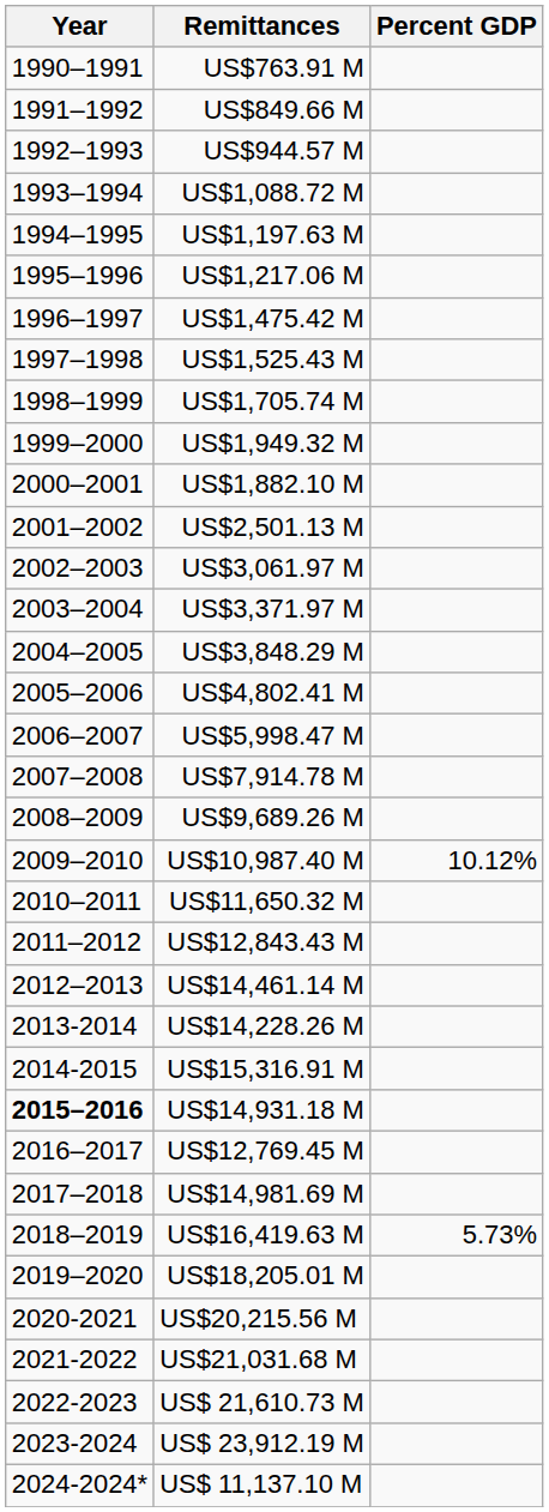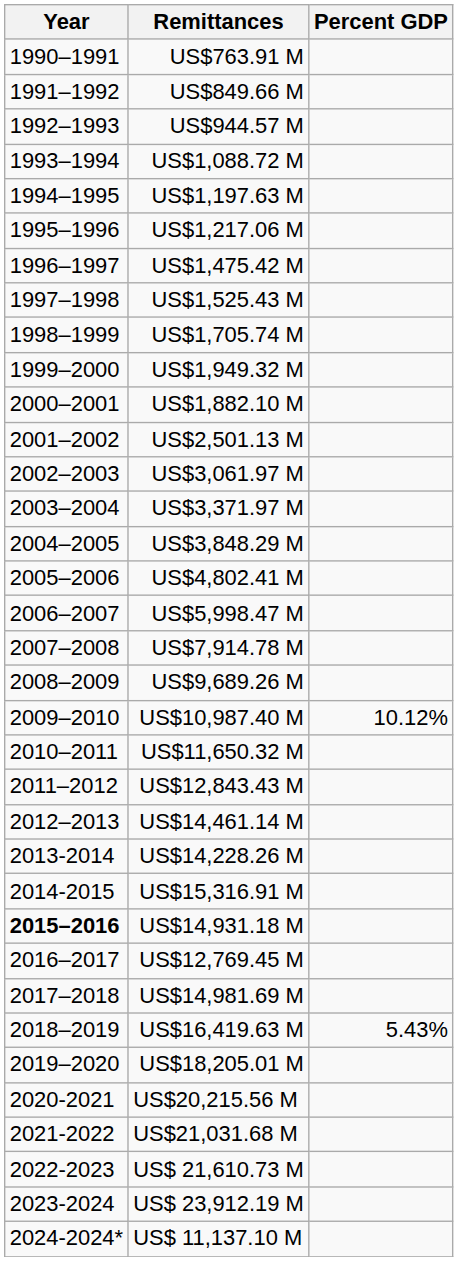US$16,419.63 M | Percent GDP: 5.73% -> 5.43%
